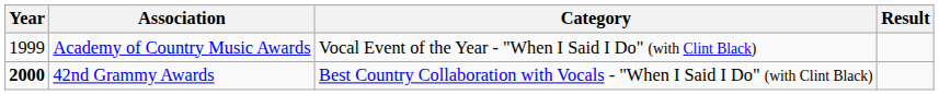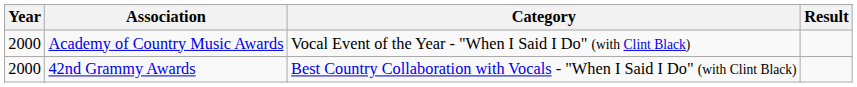Academy of Country Music Awards | Year: 1999 -> 2000
42nd Grammy Awards | Year: bold -> normal
